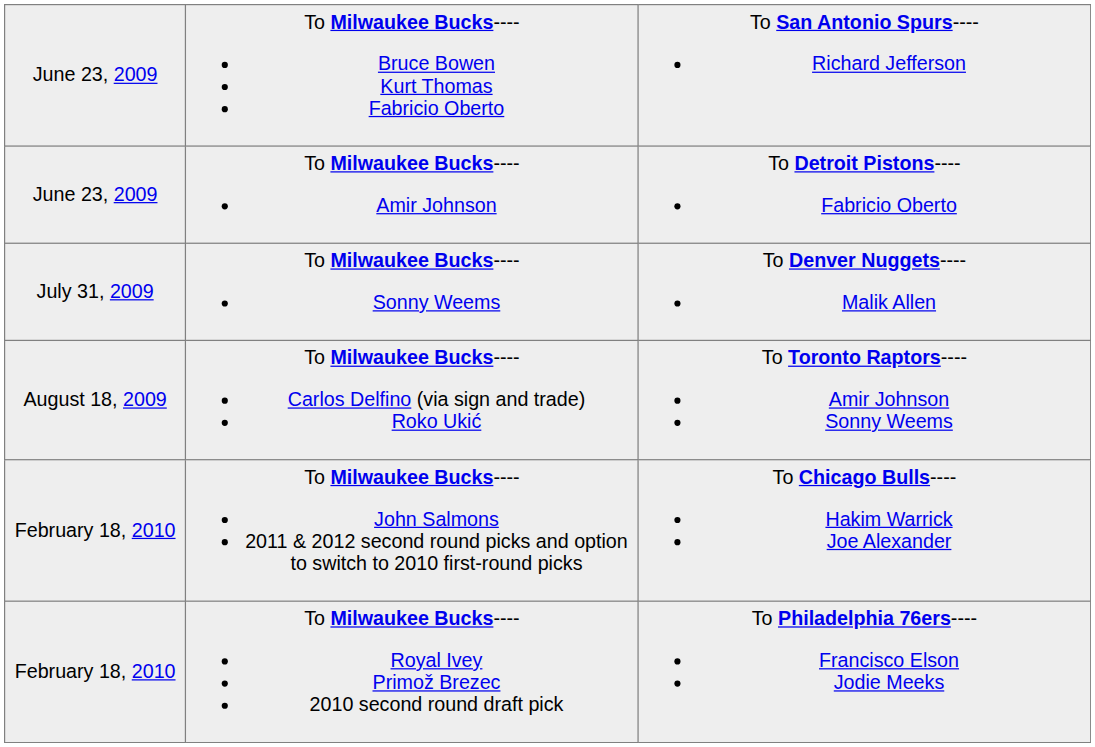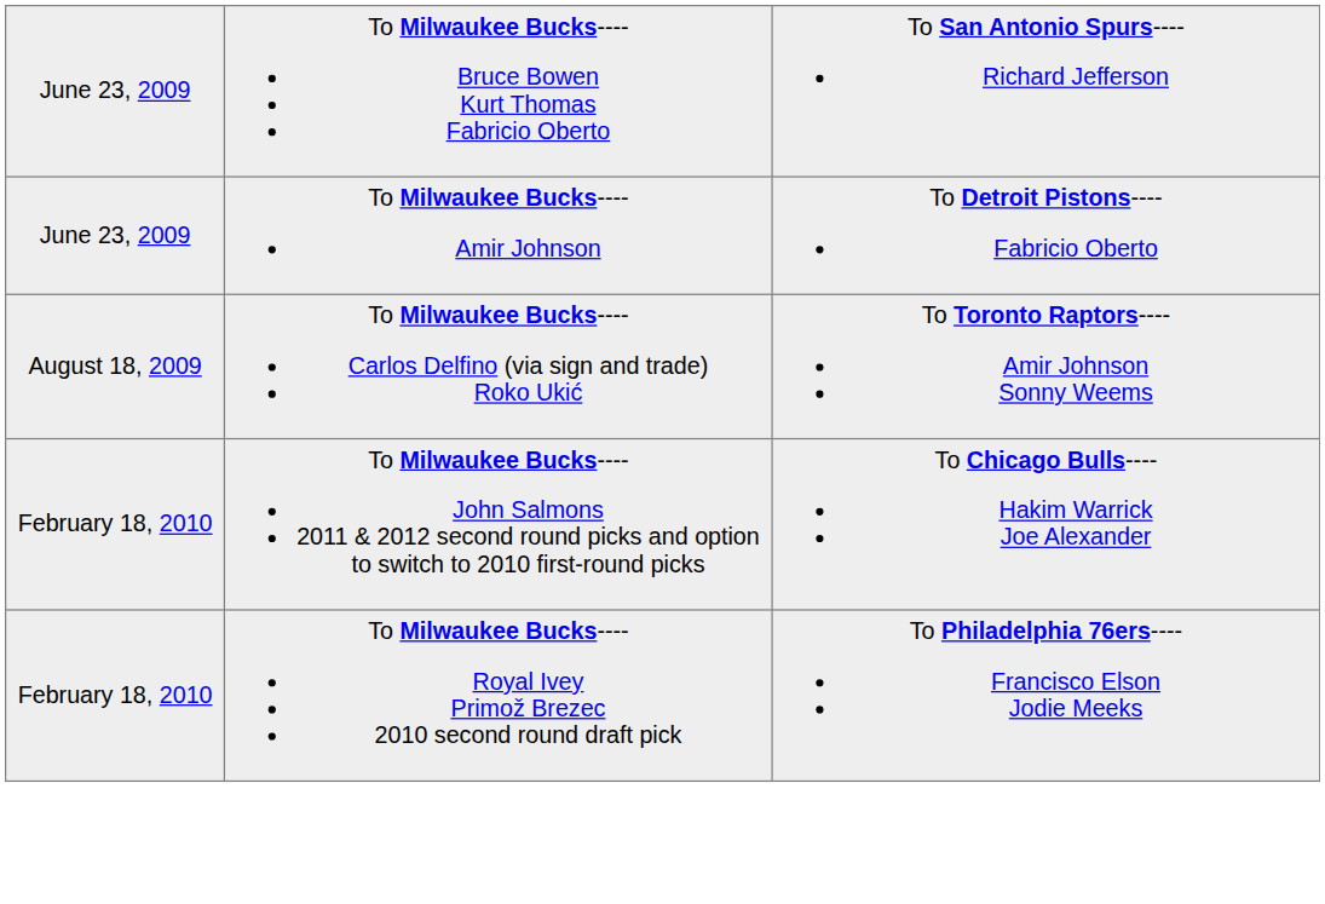- row: July 31, 2009 | To Milwaukee Bucks---- Sonny Weems | To Denver Nuggets---- Malik Allen
